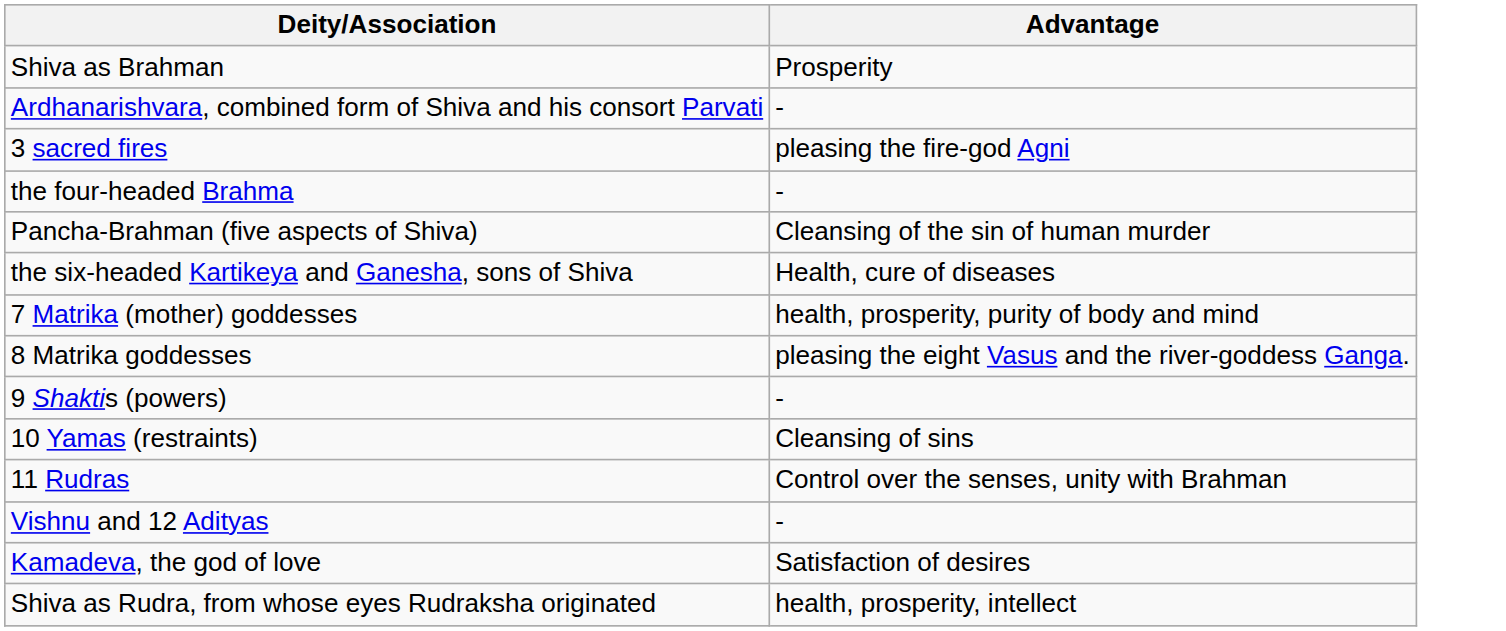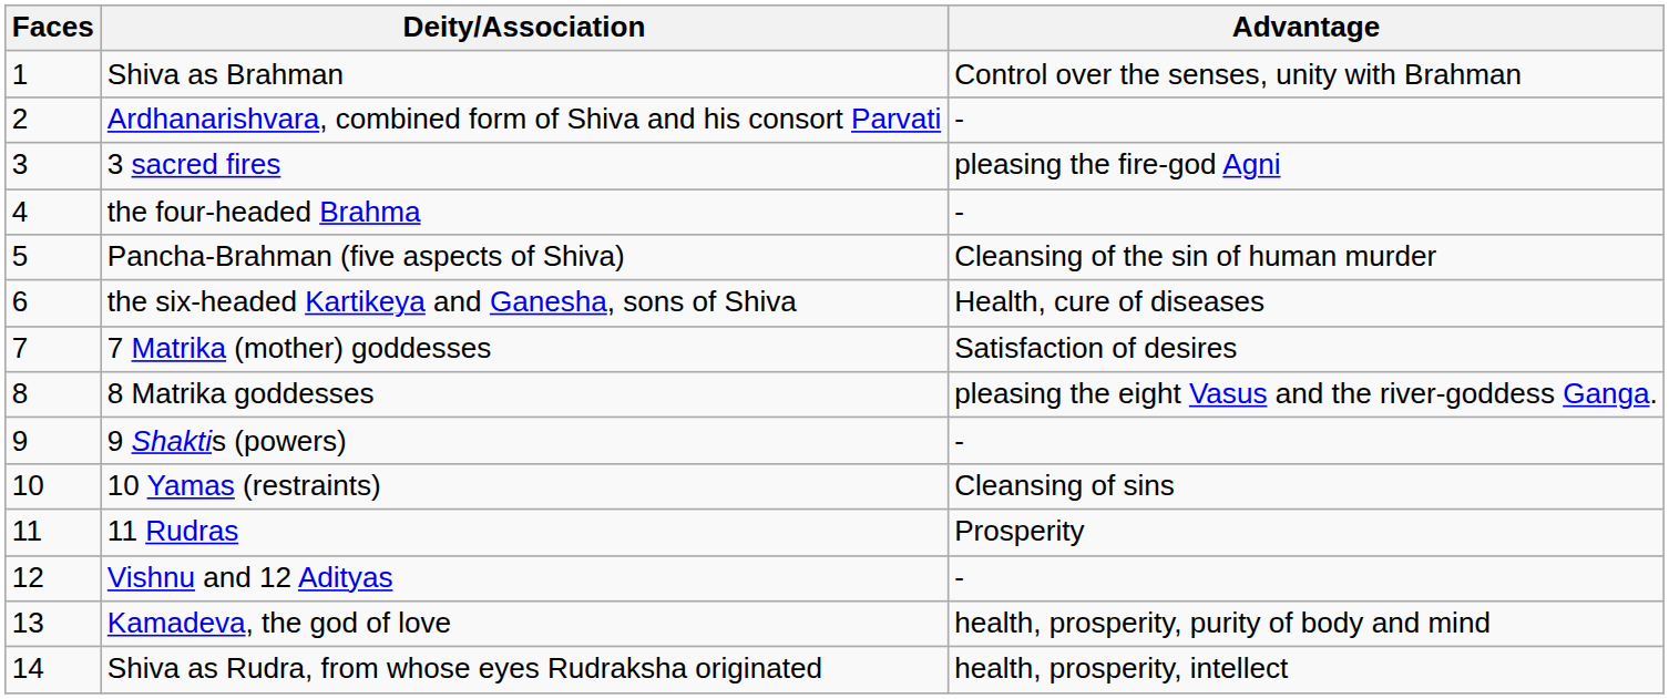+ column: Faces | 1 | 2 | 3 | 4 | 5 | 6 | 7 | 8 | 9 | 10 | 11 | 12 | 13 | 14
Shiva as Brahman | Advantage: Prosperity -> Control over the senses, unity with Brahman
7 Matrika (mother) goddesses | Advantage: health, prosperity, purity of body and mind -> Satisfaction of desires
11 Rudras | Advantage: Control over the senses, unity with Brahman -> Prosperity
Kamadeva, the god of love | Advantage: Satisfaction of desires -> health, prosperity, purity of body and mind
